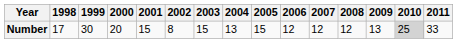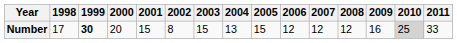Number | 1999: normal -> bold
Number | 2009: 13 -> 16
